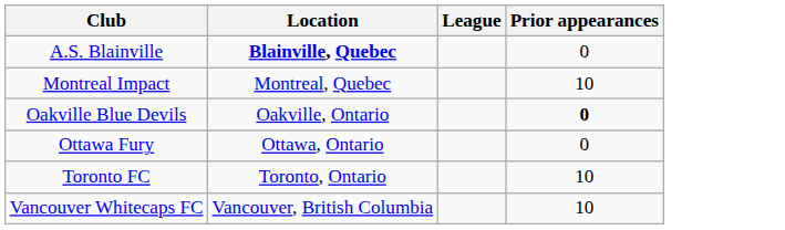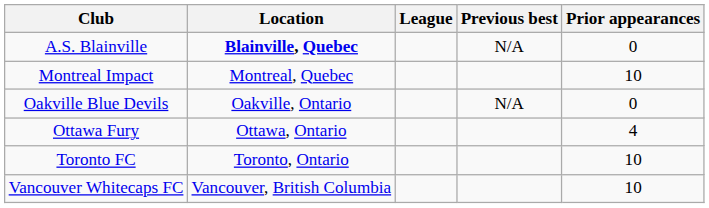+ column: Previous best | N/A | N/A
Oakville Blue Devils | Prior appearances: bold -> normal
Ottawa Fury | Prior appearances: 0 -> 4
